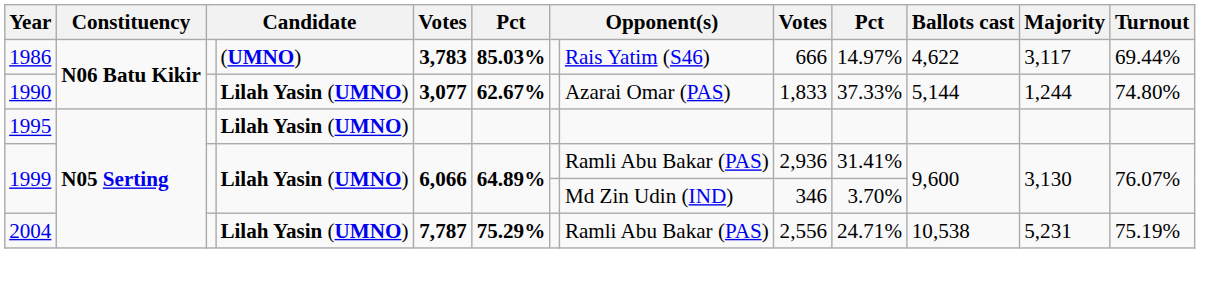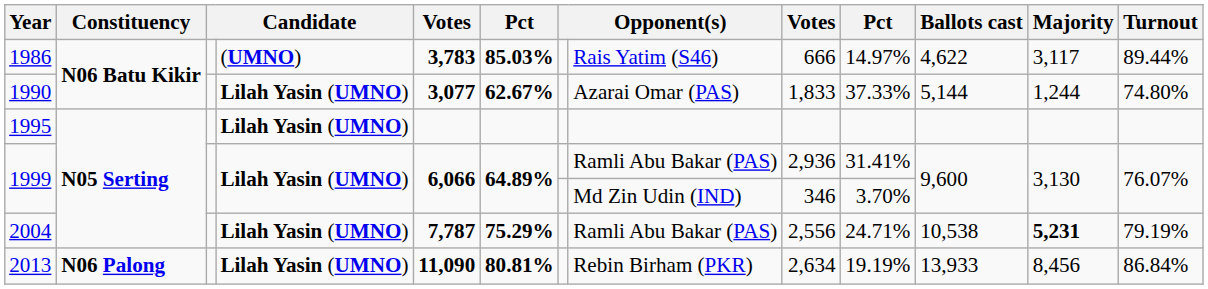1986 | Turnout: 69.44% -> 89.44%
2004 | Majority: normal -> bold
2004 | Turnout: 75.19% -> 79.19%
+ row: 2013 | N06 Palong | Lilah Yasin (UMNO) | 11,090 | 80.81% | Rebin Birham (PKR) | 2,634 | 19.19% | 13,933 | 8,456 | 86.84%
